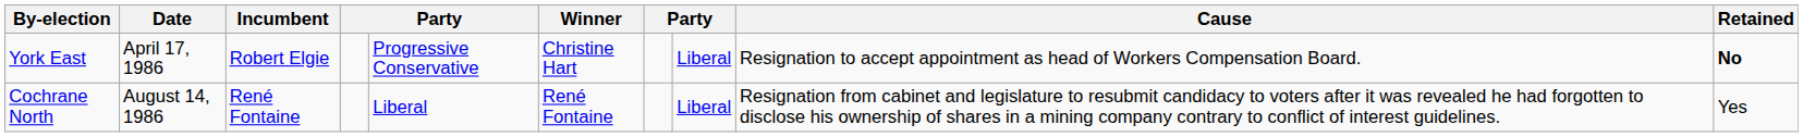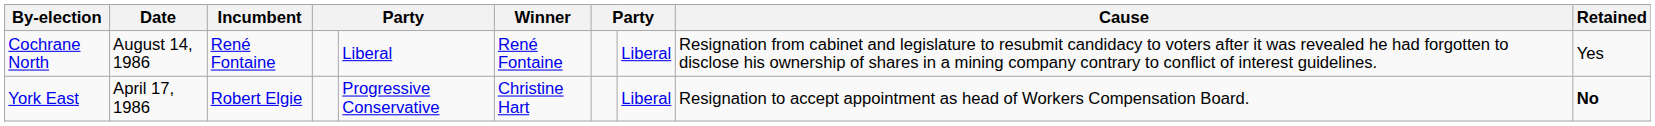rows swapped: Cochrane North <-> York East
